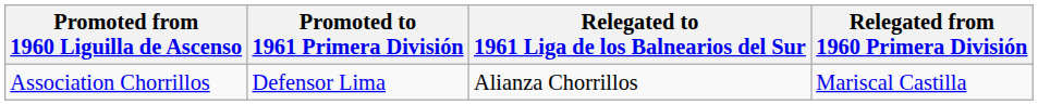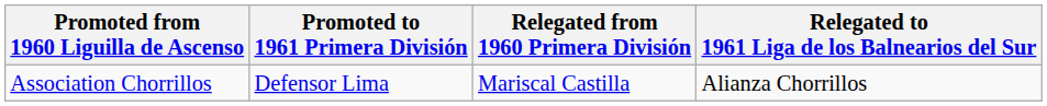columns swapped: Relegated from 1960 Primera División <-> Relegated to 1961 Liga de los Balnearios del Sur
